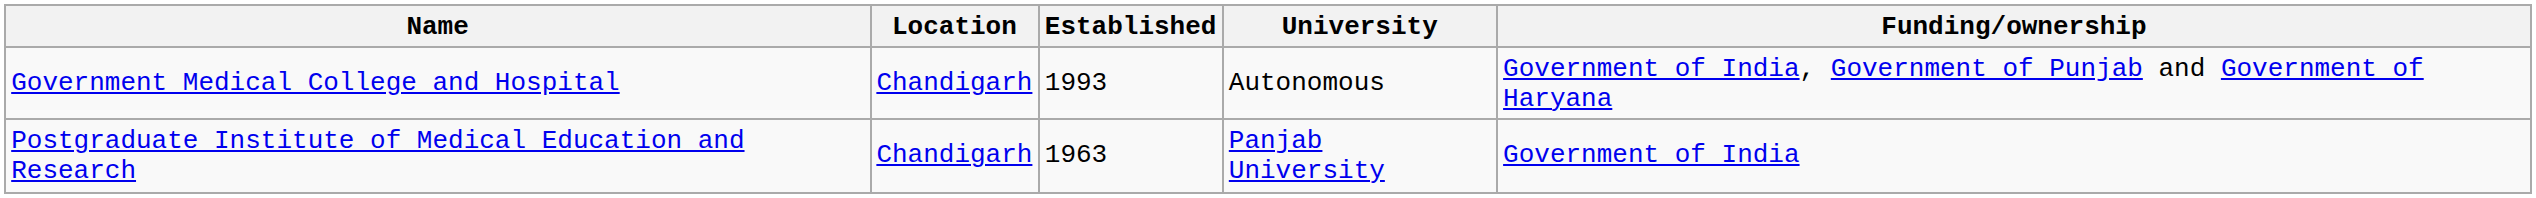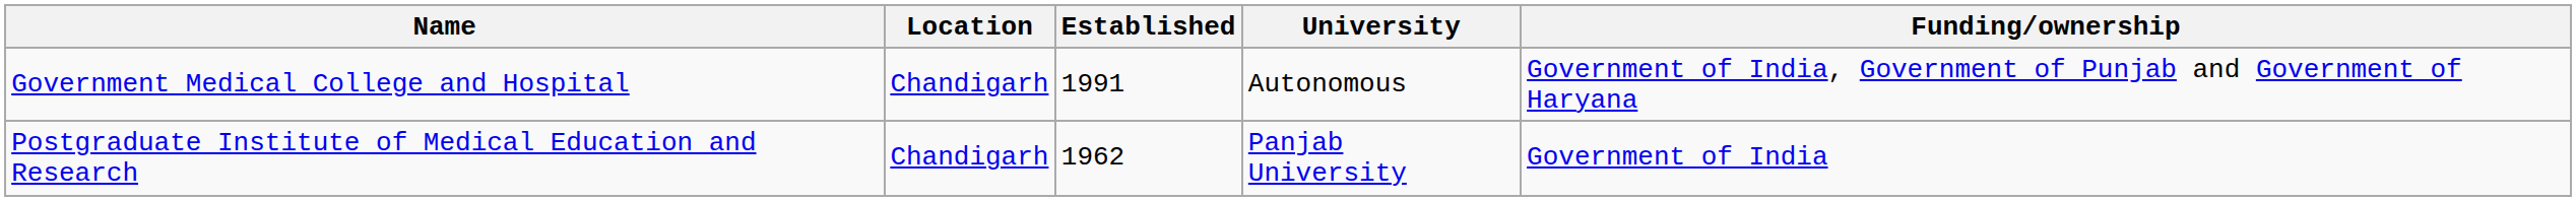Government Medical College and Hospital | Established: 1993 -> 1991
Postgraduate Institute of Medical Education and Research | Established: 1963 -> 1962
